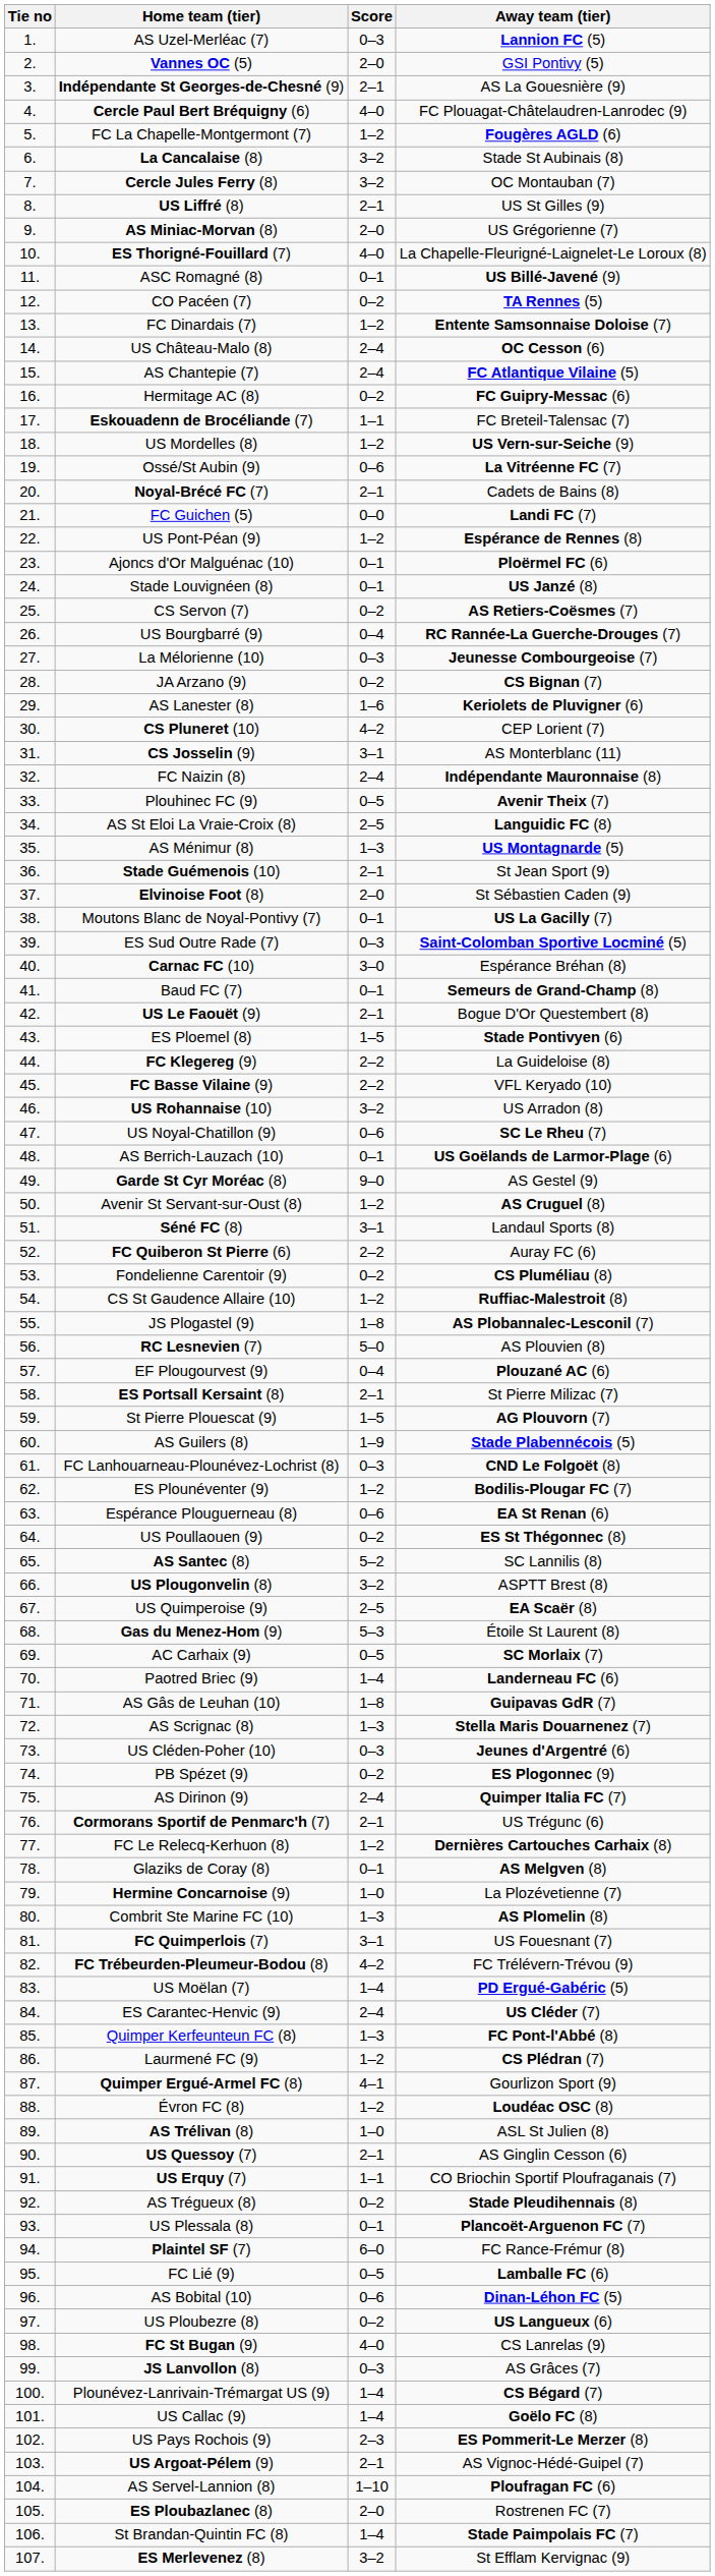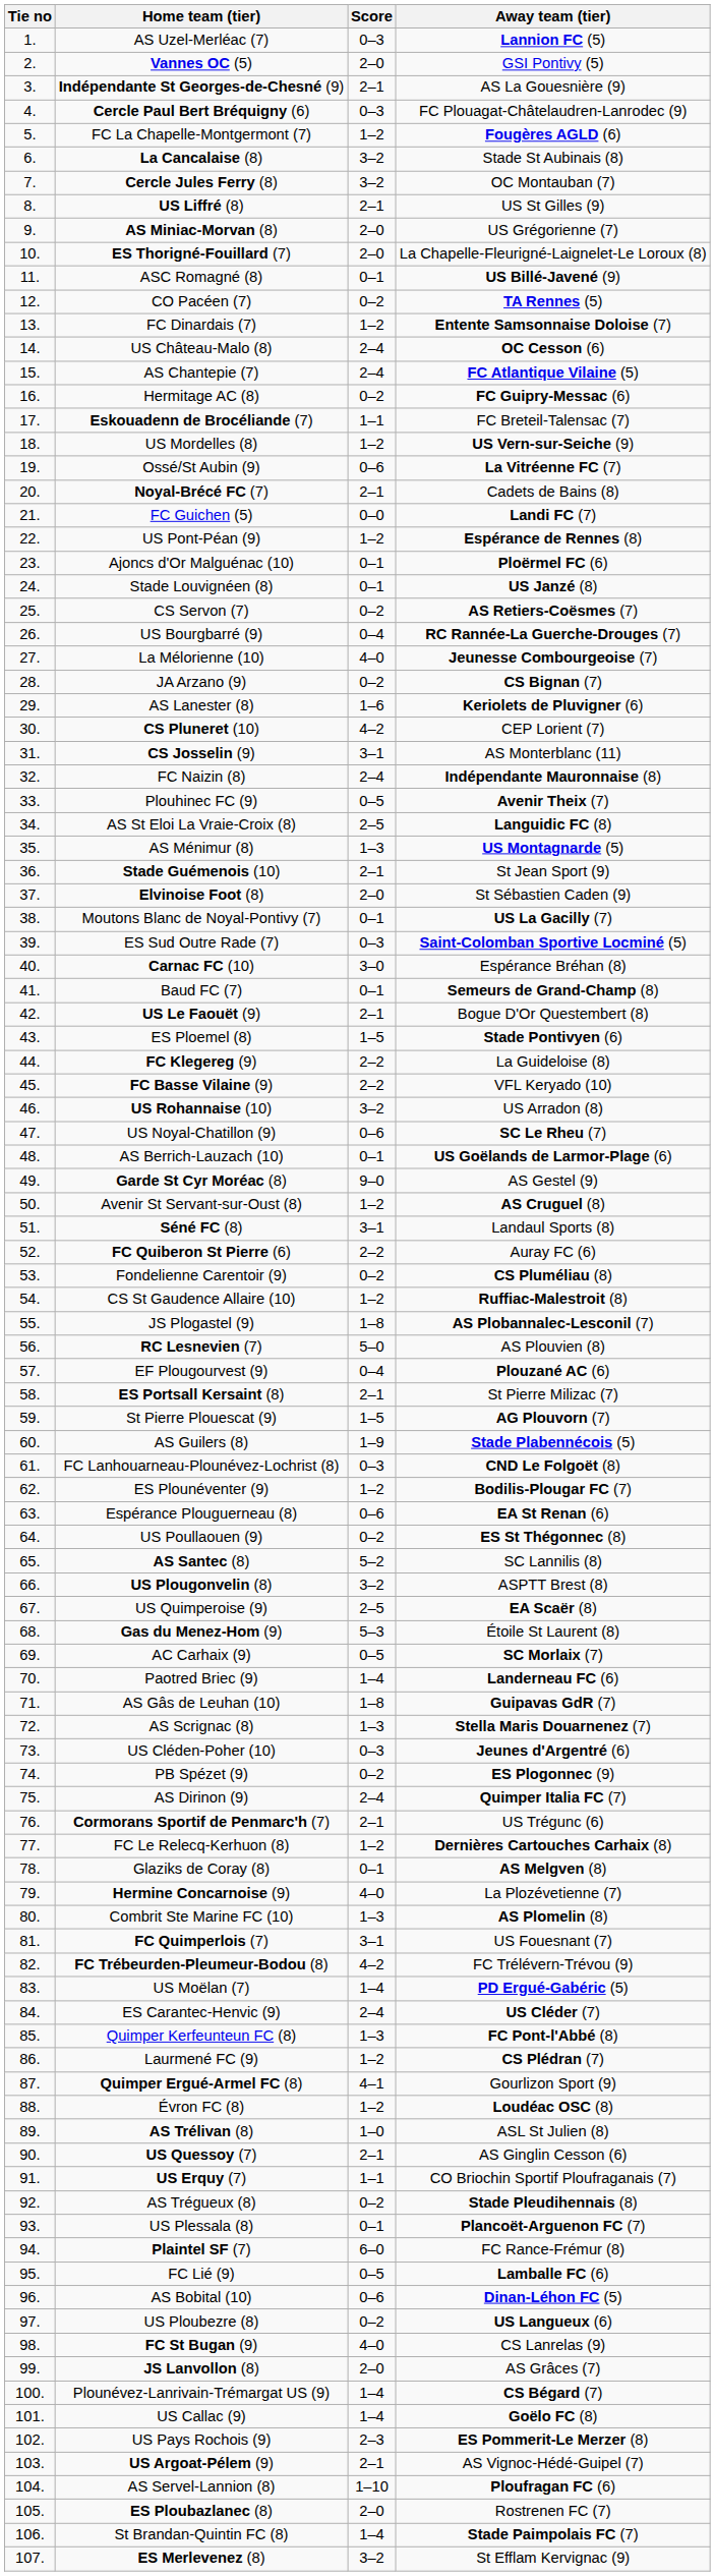Cercle Paul Bert Bréquigny (6) | Score: 4–0 -> 0–3
ES Thorigné-Fouillard (7) | Score: 4–0 -> 2–0
La Mélorienne (10) | Score: 0–3 -> 4–0
Hermine Concarnoise (9) | Score: 1–0 -> 4–0
JS Lanvollon (8) | Score: 0–3 -> 2–0
